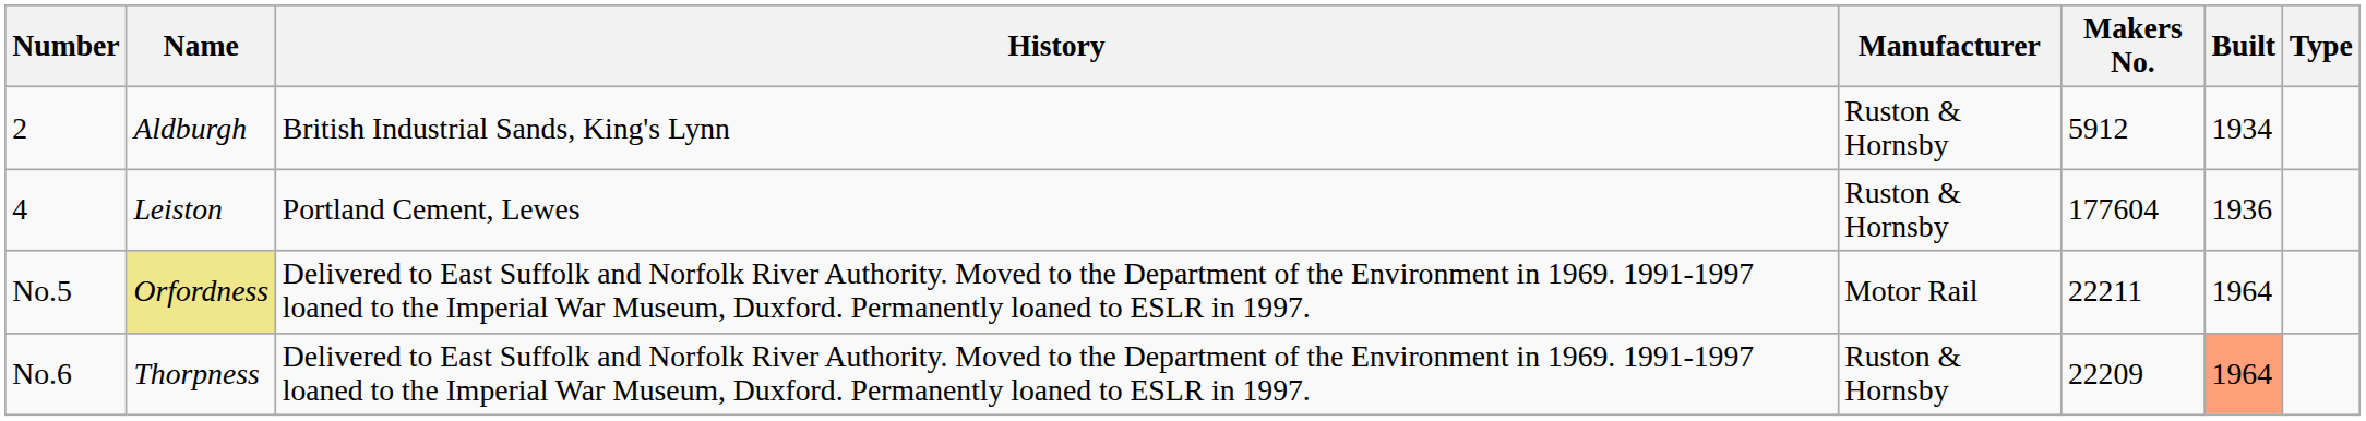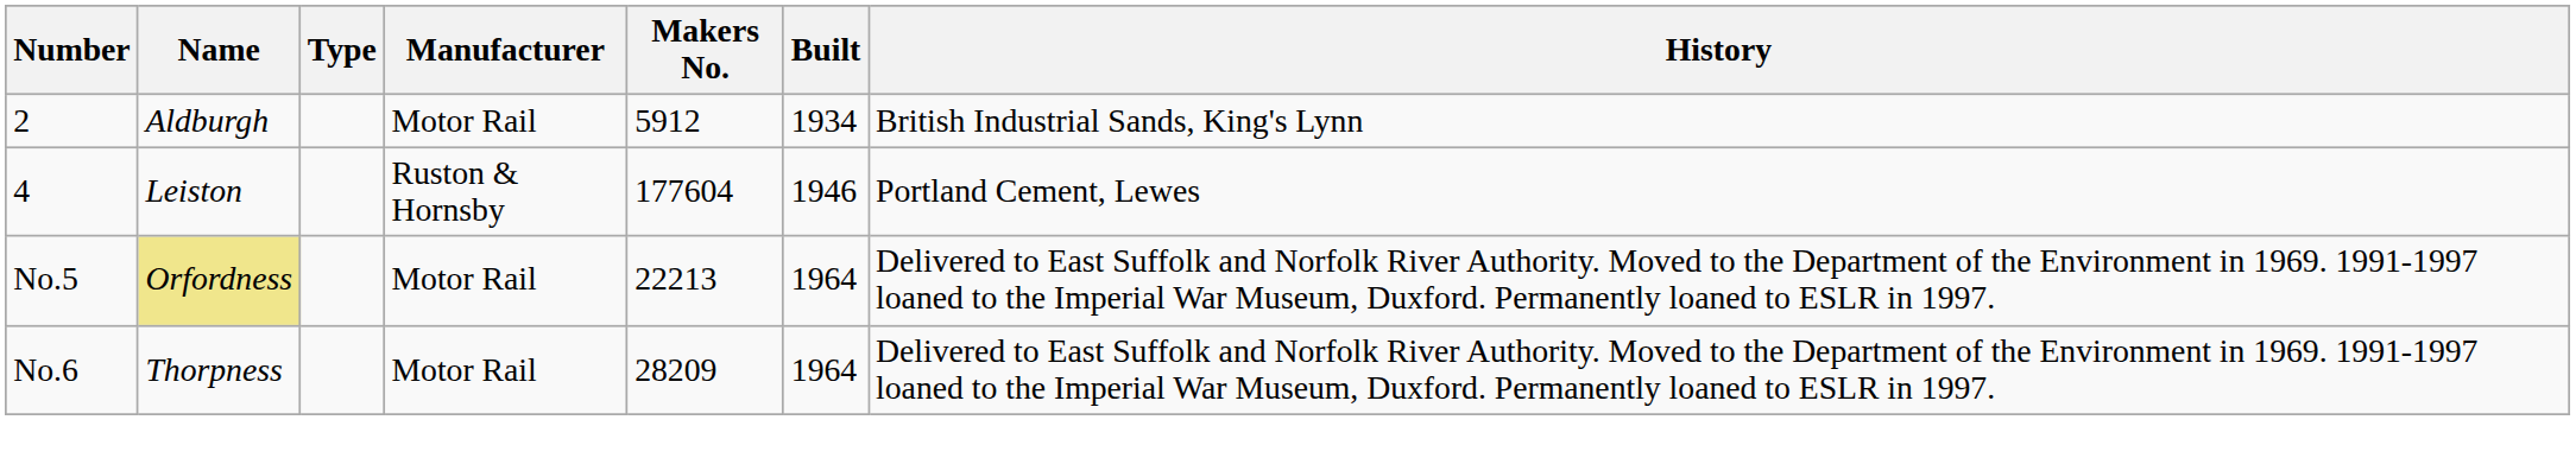columns swapped: Type <-> History
2 | Manufacturer: Ruston & Hornsby -> Motor Rail
4 | Built: 1936 -> 1946
No.5 | Makers No.: 22211 -> 22213
No.6 | Manufacturer: Ruston & Hornsby -> Motor Rail
No.6 | Makers No.: 22209 -> 28209
No.6 | Built: lightsalmon background -> no background
